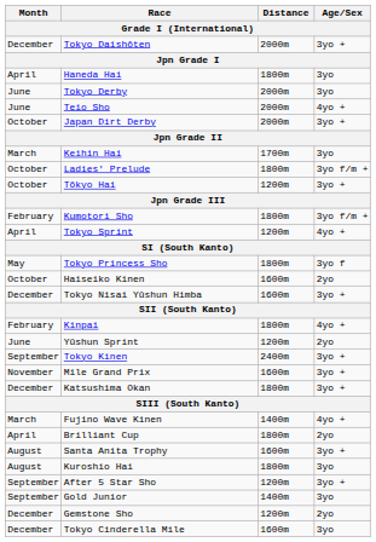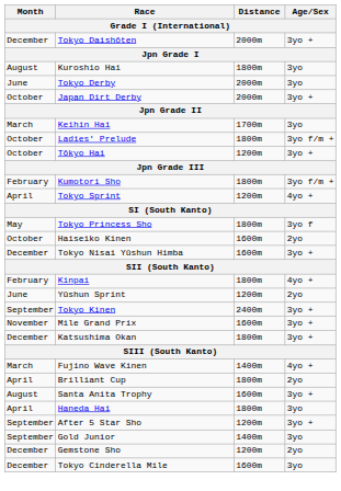rows swapped: Haneda Hai <-> Kuroshio Hai
- row: June | Teio Sho | 2000m | 4yo +
